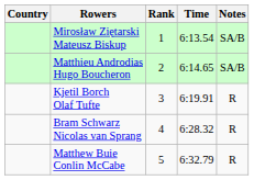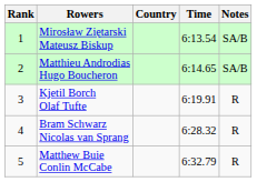columns swapped: Rank <-> Country
